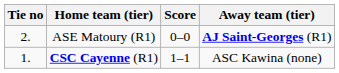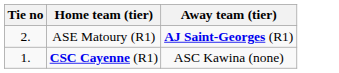- column: Score | 0–0 | 1–1
